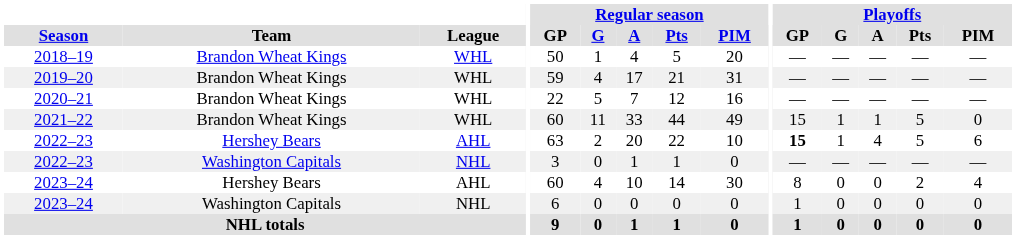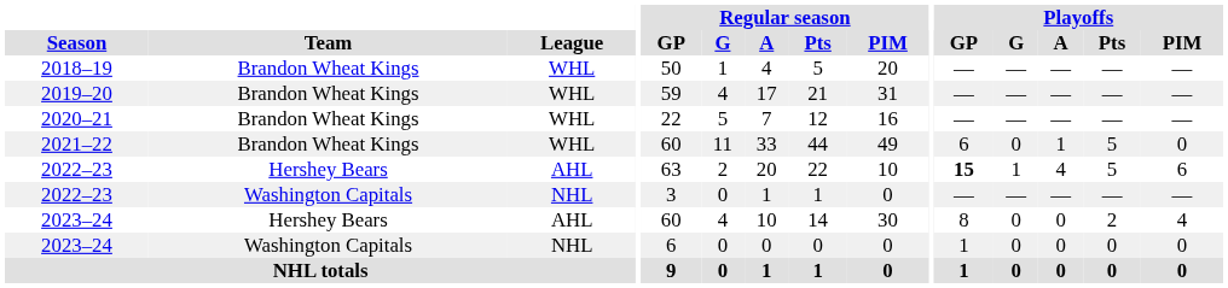2021–22 | Playoffs / GP: 15 -> 6
2021–22 | Playoffs / G: 1 -> 0
